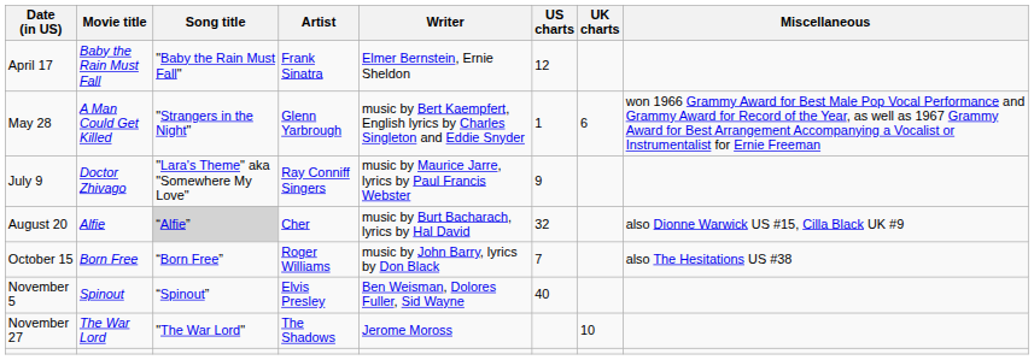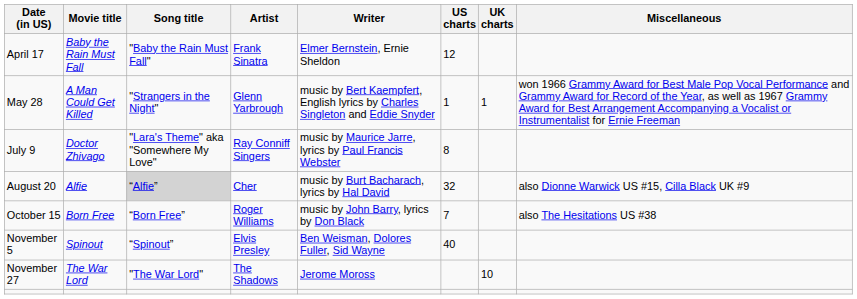May 28 | UK charts: 6 -> 1
July 9 | US charts: 9 -> 8
